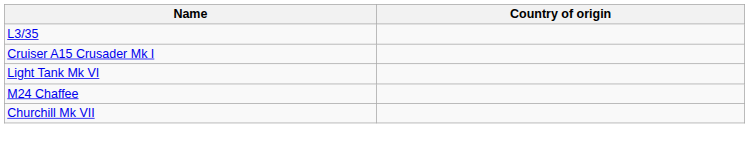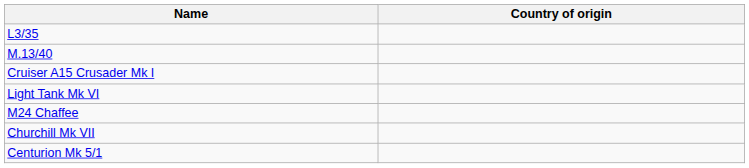+ row: M.13/40
+ row: Centurion Mk 5/1
